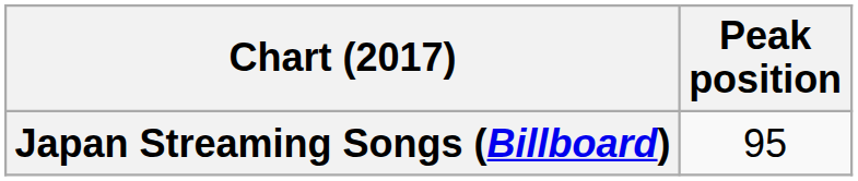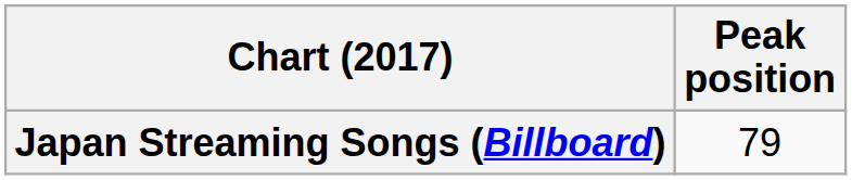Japan Streaming Songs (Billboard) | Peak position: 95 -> 79
